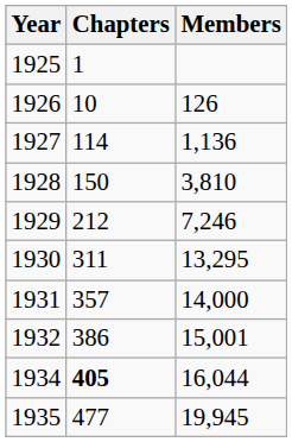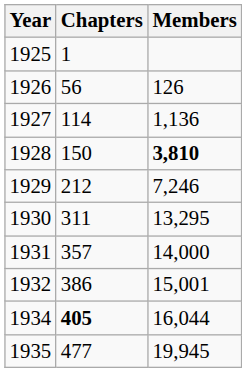1926 | Chapters: 10 -> 56
1928 | Members: normal -> bold
